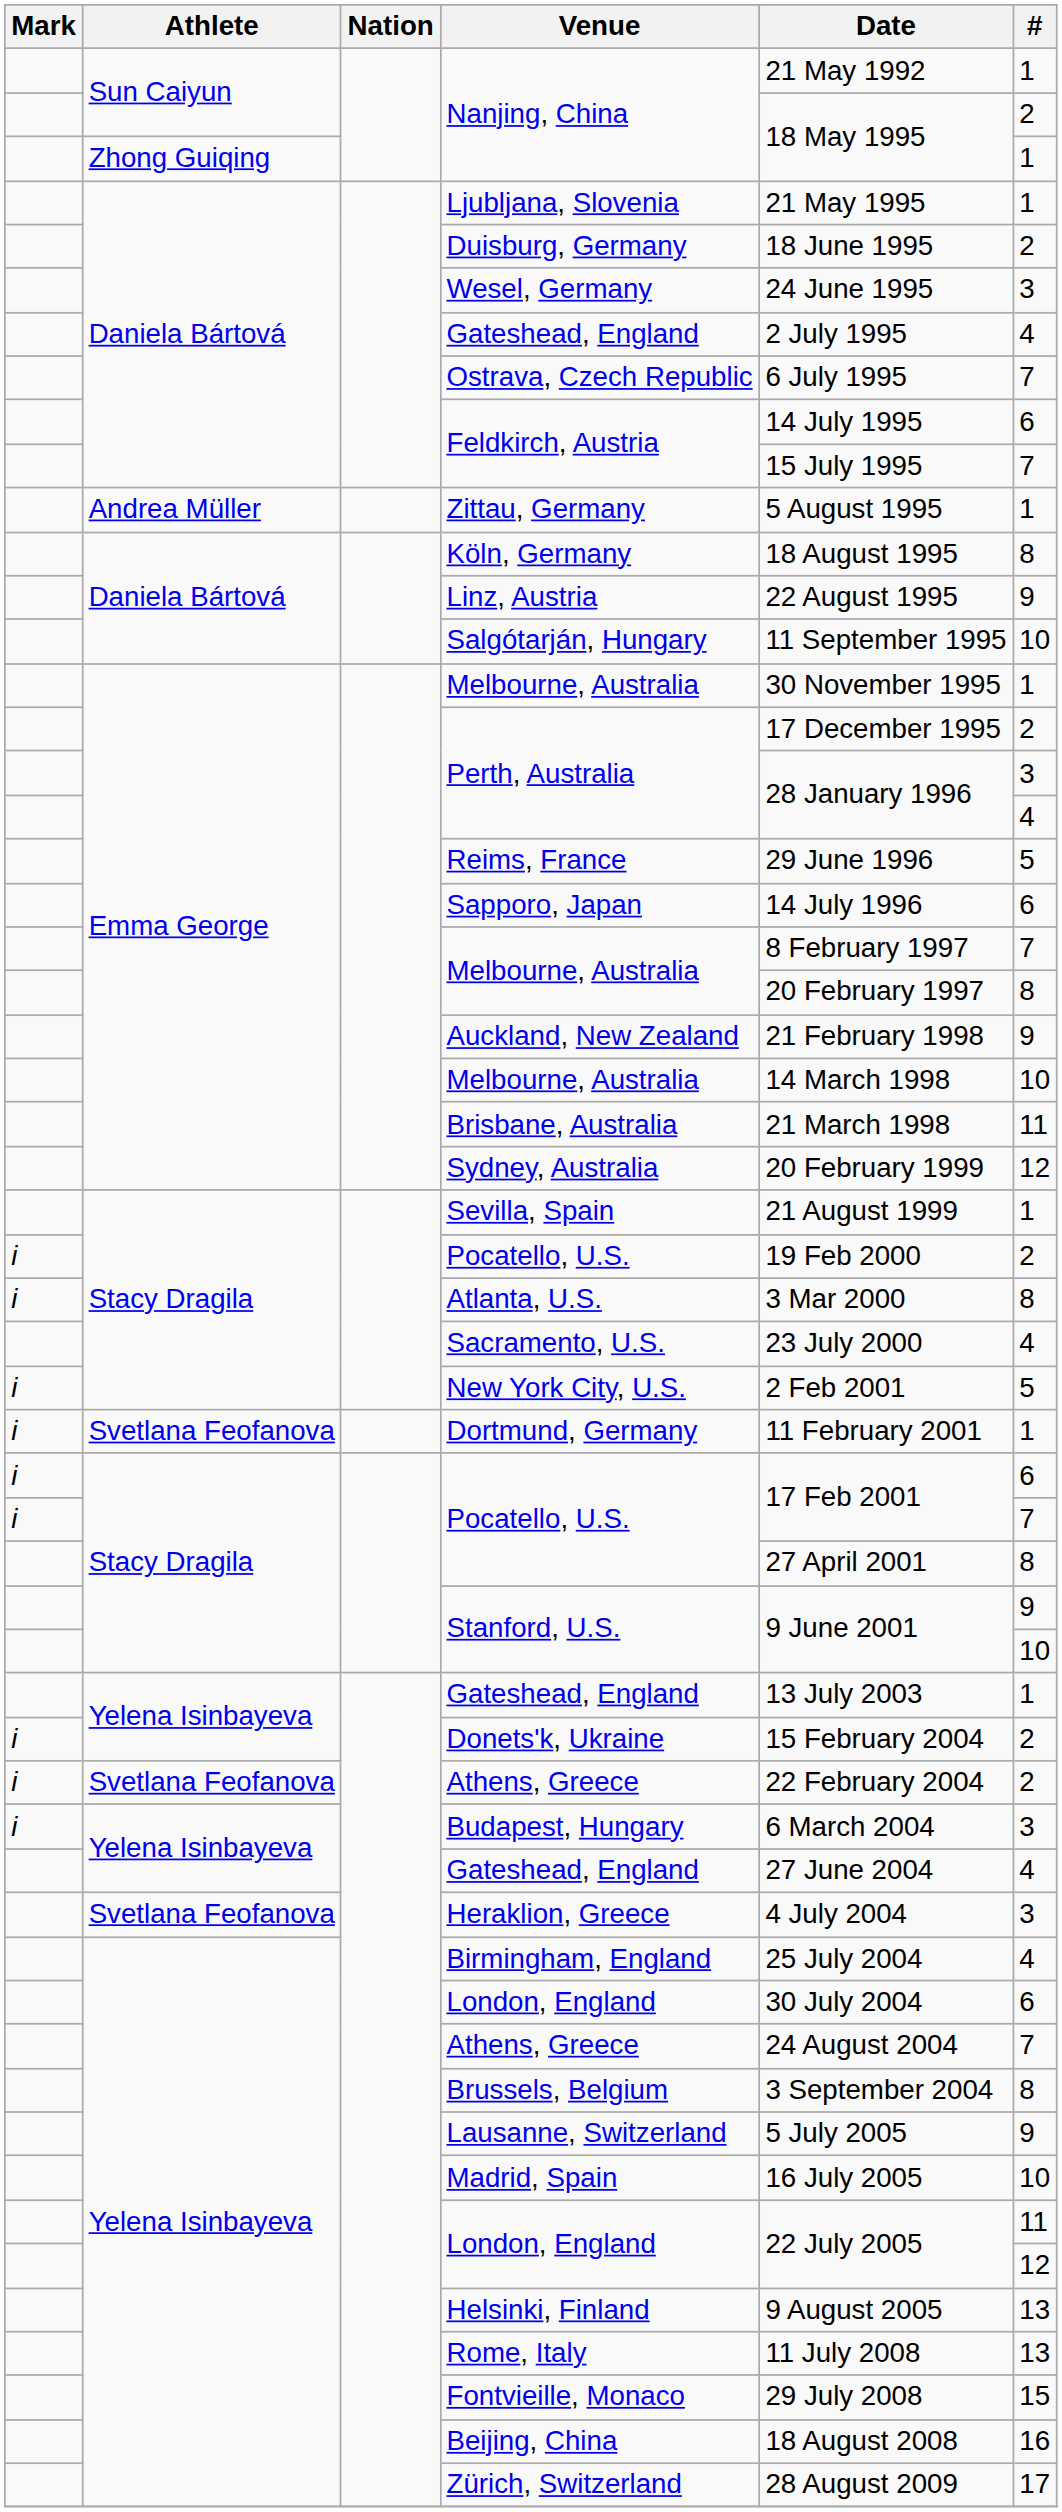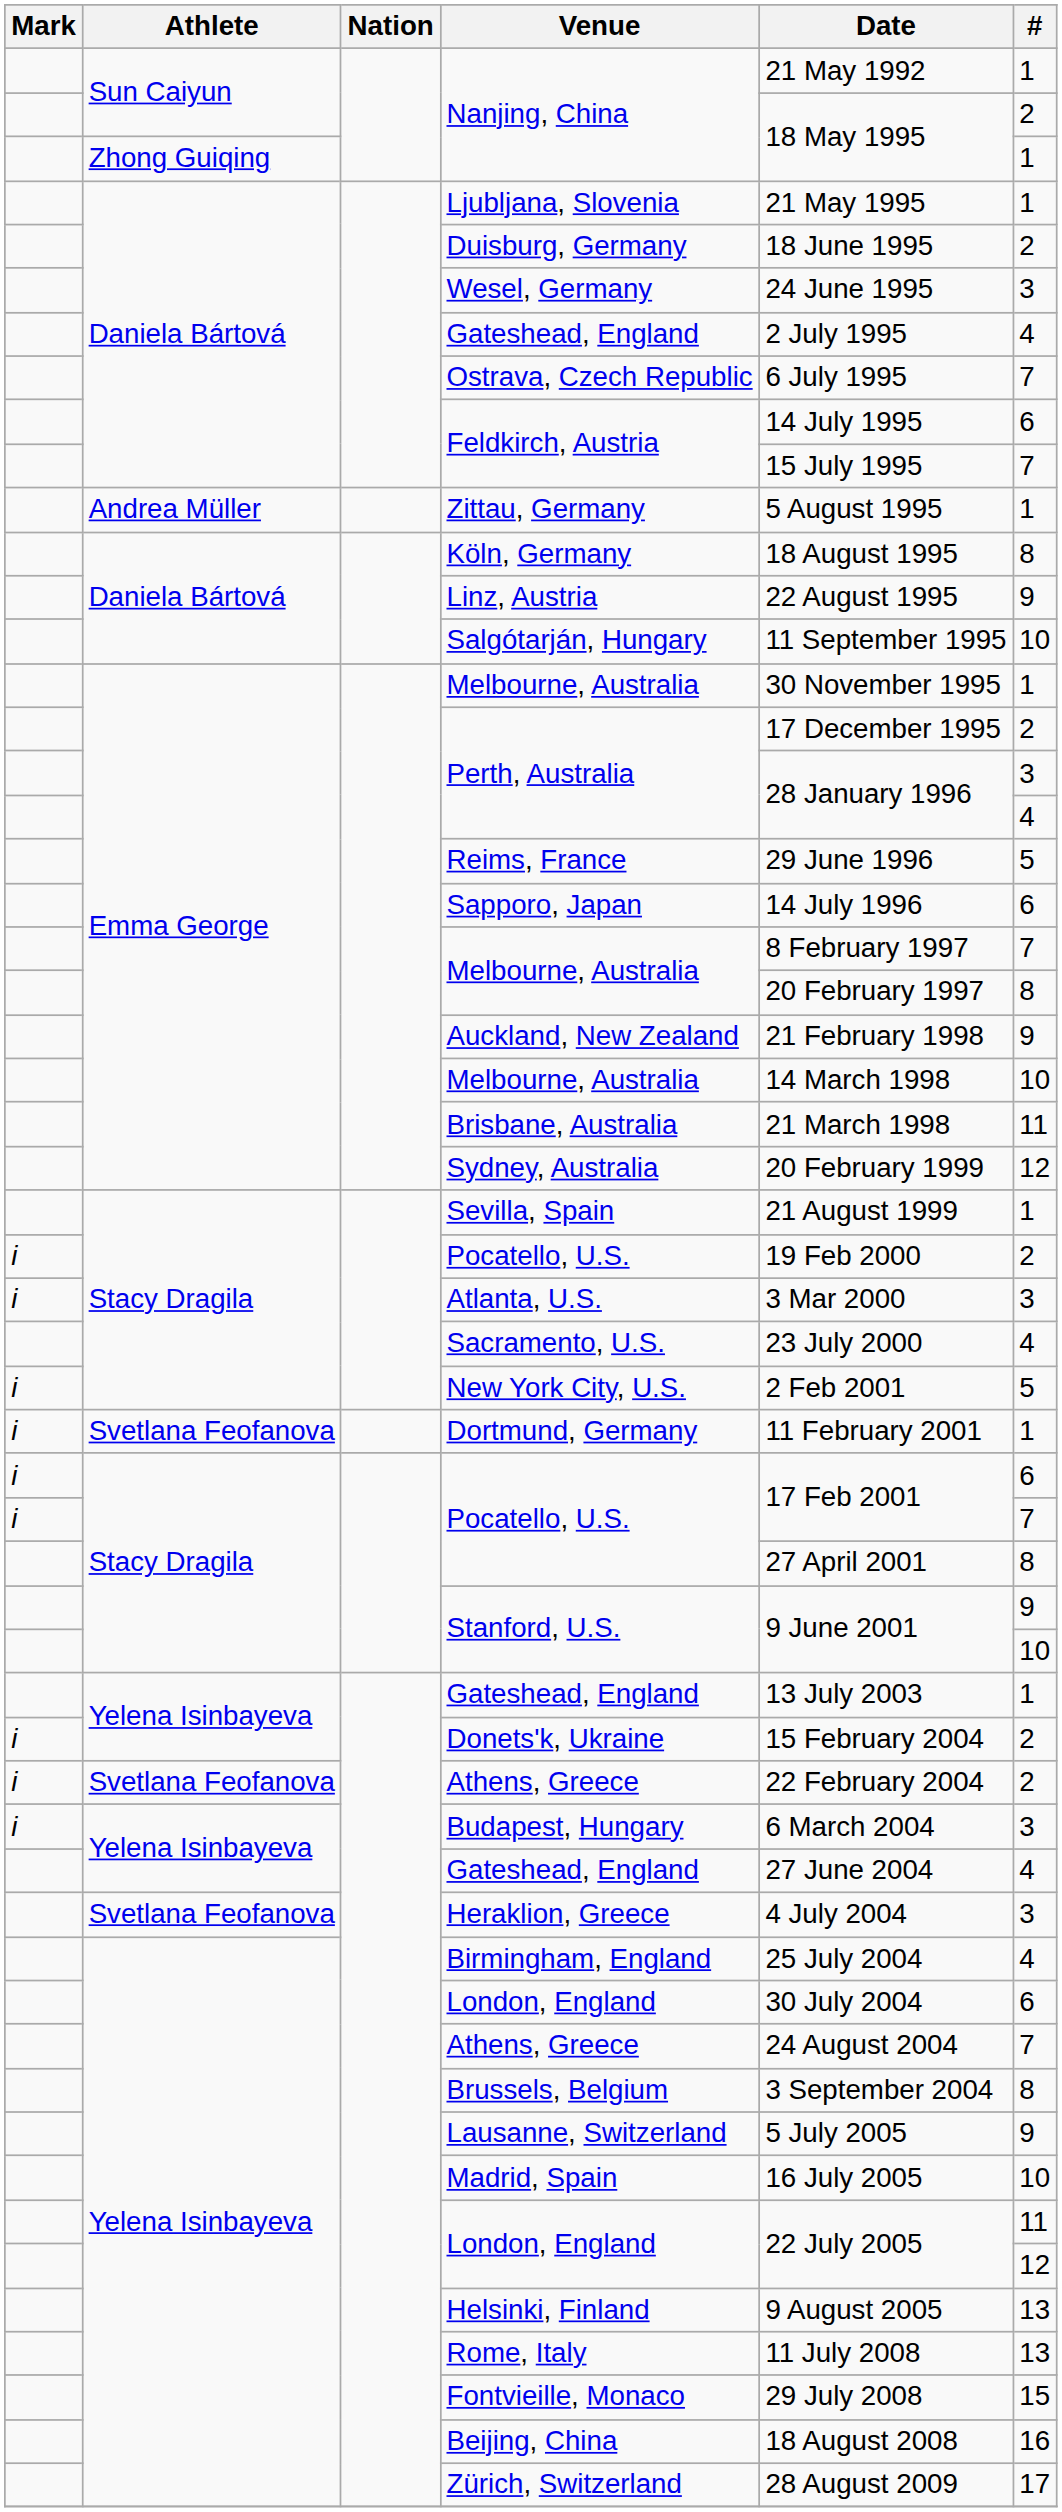Atlanta, U.S. | #: 8 -> 3
